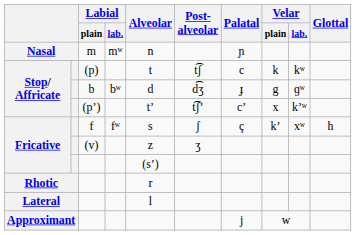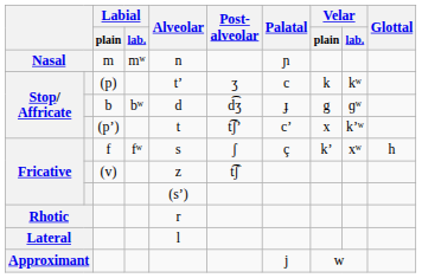(p) | Alveolar: t -> tʼ
(p) | Post- alveolar: t͡ʃ -> ʒ
(pʼ) | Alveolar: tʼ -> t
(v) | Post- alveolar: ʒ -> t͡ʃ
